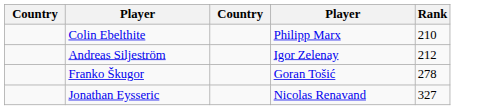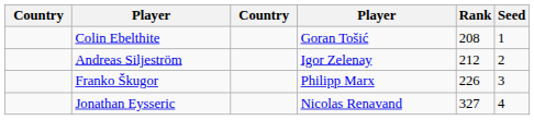+ column: Seed | 1 | 2 | 3 | 4
Colin Ebelthite | column 4: Philipp Marx -> Goran Tošić
Colin Ebelthite | Rank: 210 -> 208
Franko Škugor | column 4: Goran Tošić -> Philipp Marx
Franko Škugor | Rank: 278 -> 226
